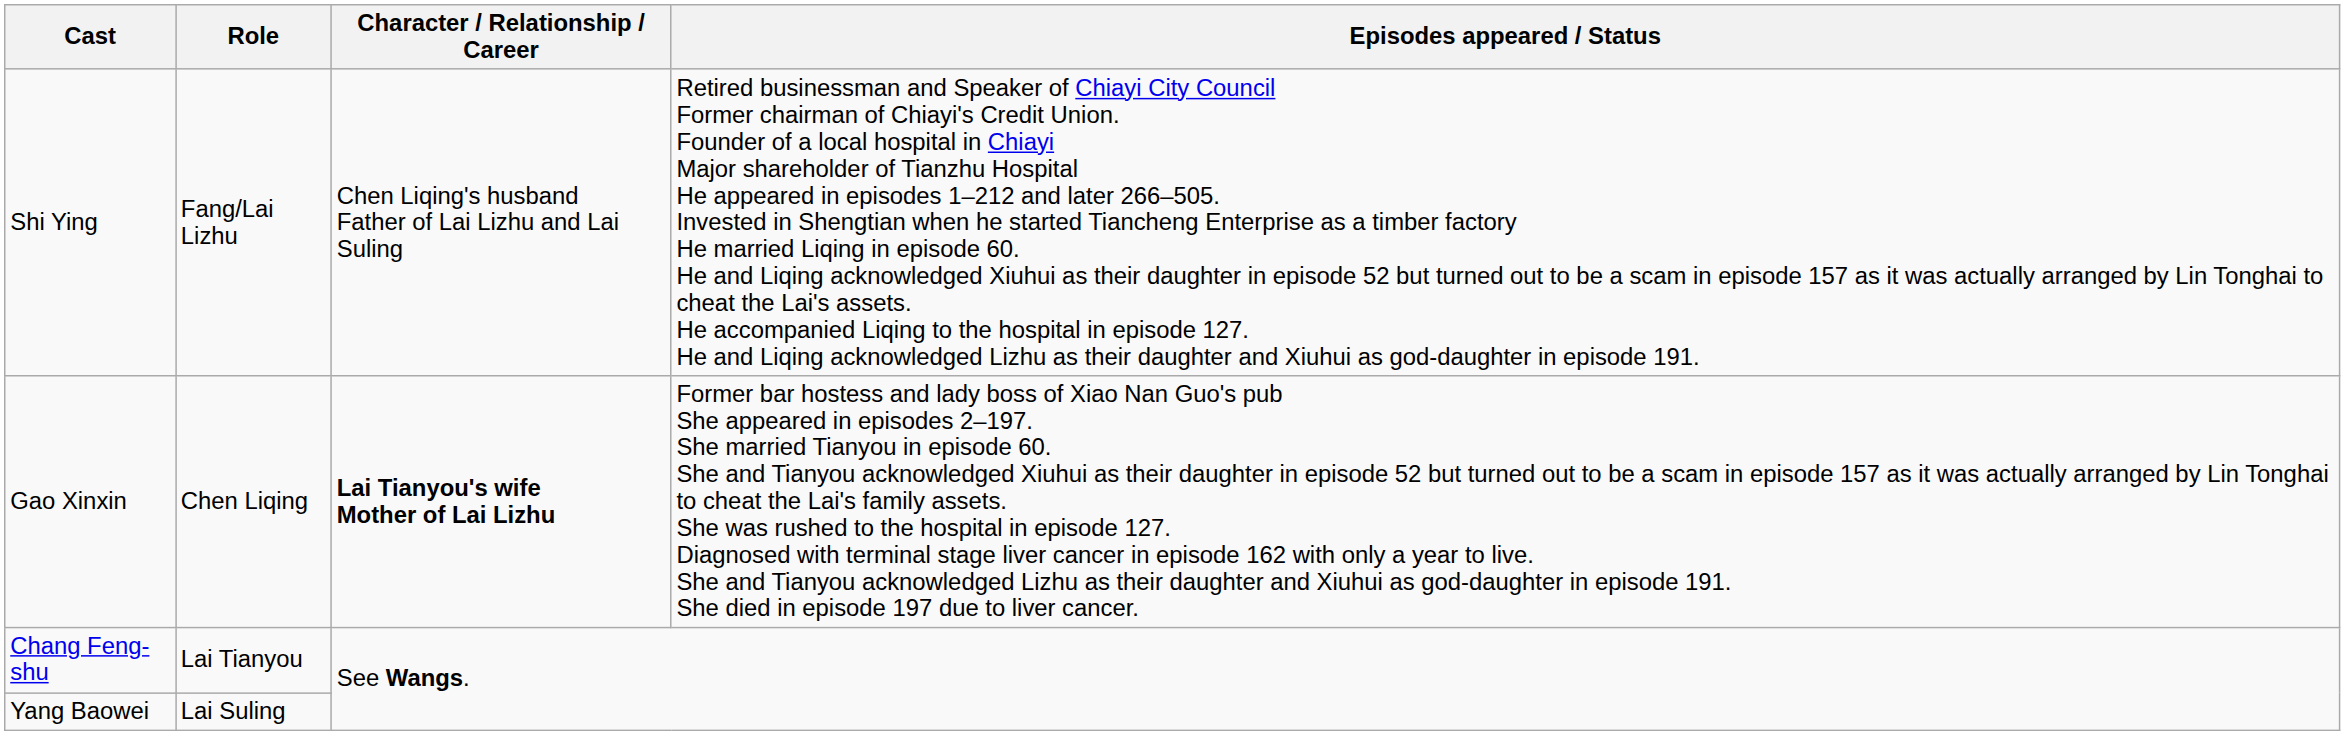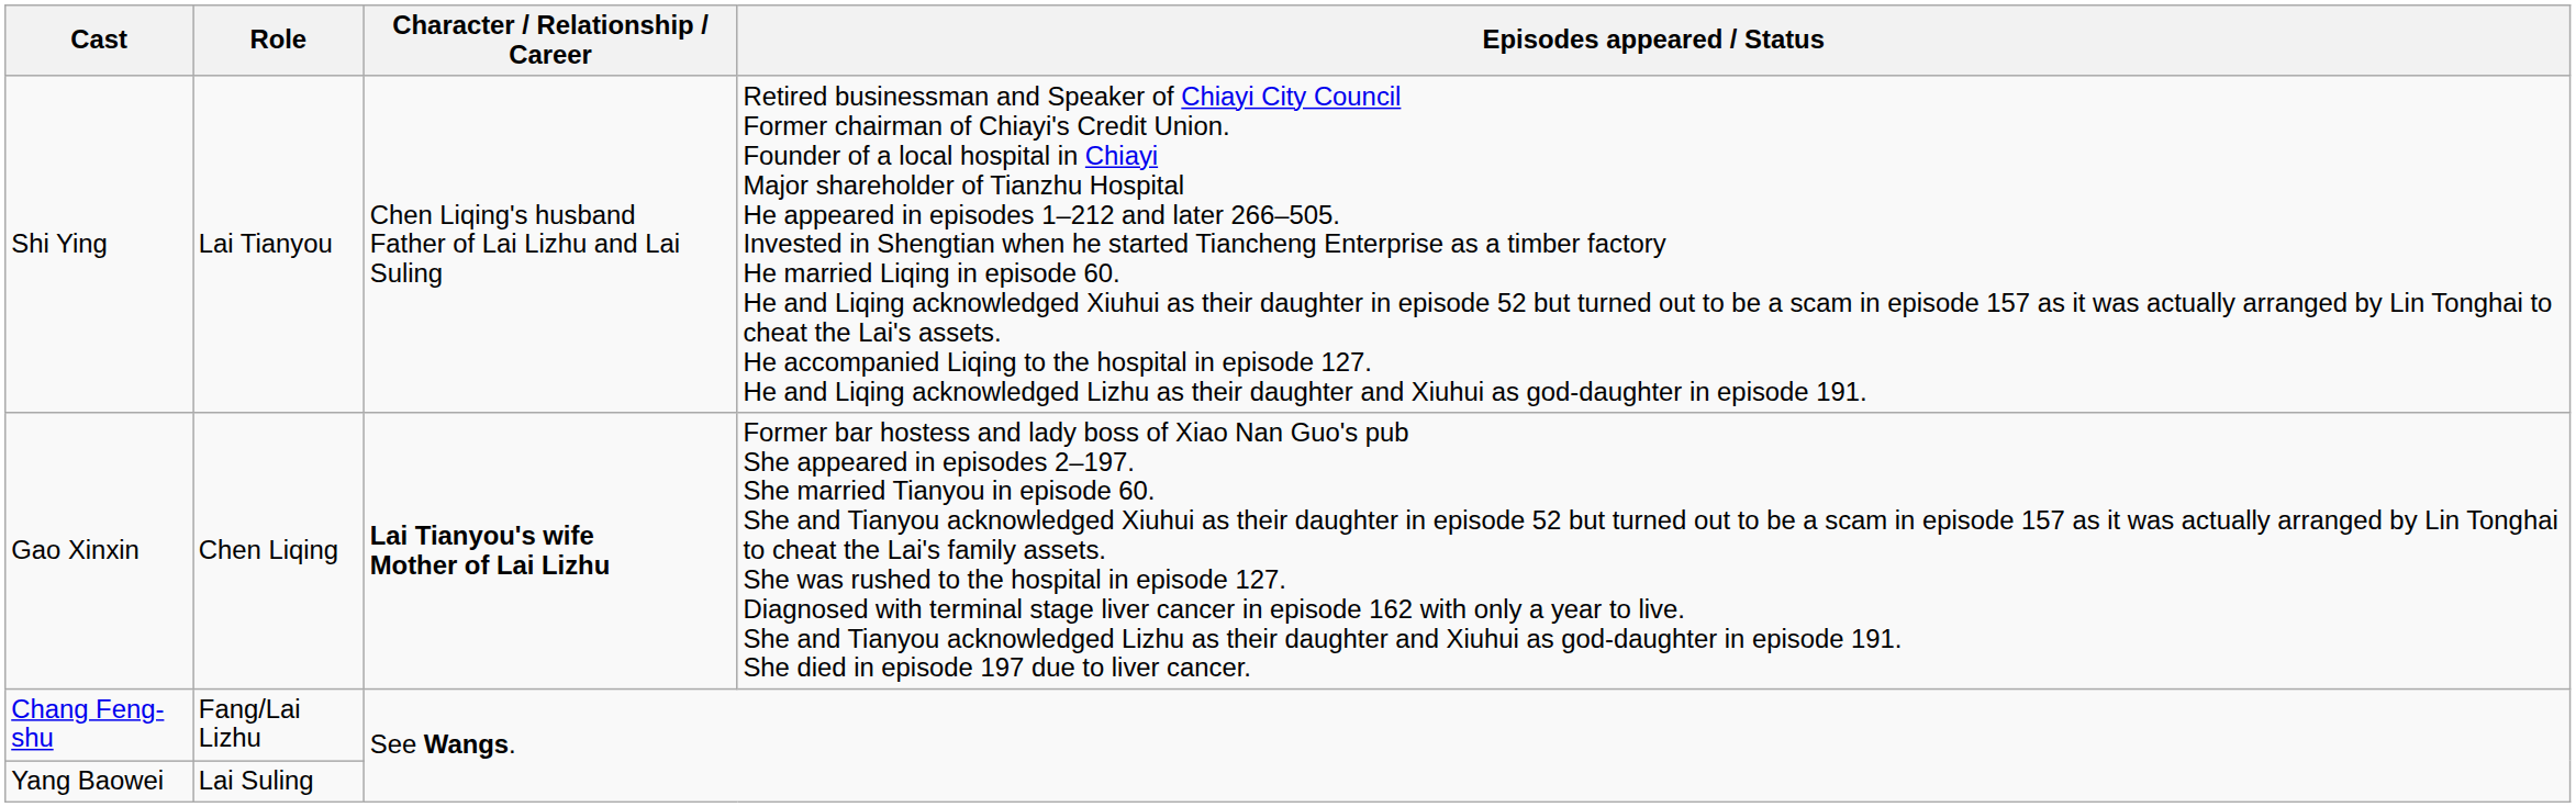Shi Ying | Role: Fang/Lai Lizhu -> Lai Tianyou
Chang Feng-shu | Role: Lai Tianyou -> Fang/Lai Lizhu
